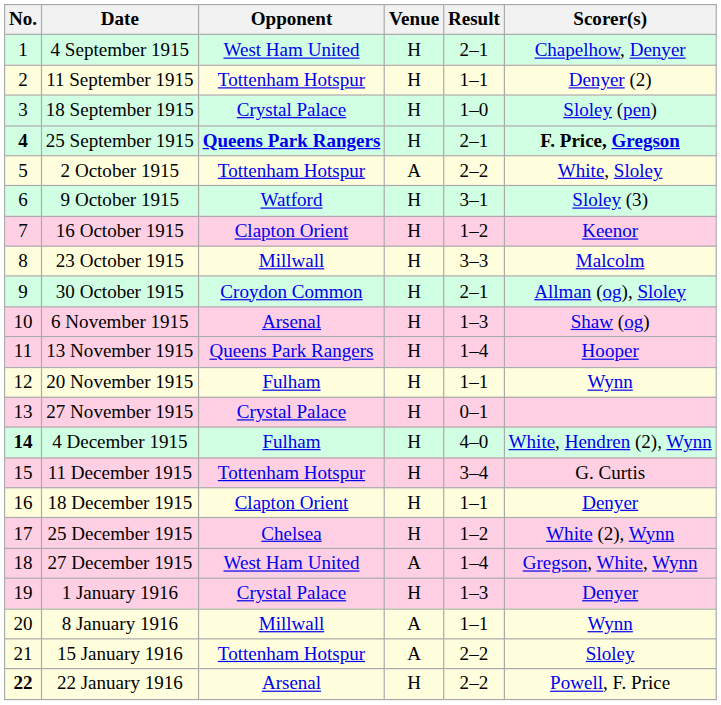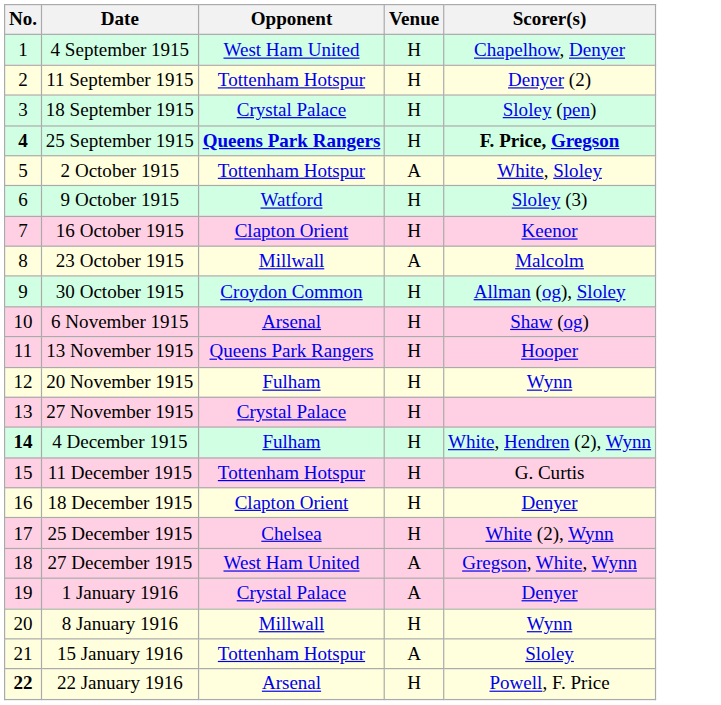- column: Result | 2–1 | 1–1 | 1–0 | 2–1 | 2–2 | 3–1 | 1–2 | 3–3 | 2–1 | 1–3 | 1–4 | 1–1 | 0–1 | 4–0 | 3–4 | 1–1 | 1–2 | 1–4 | 1–3 | 1–1 | 2–2 | 2–2
23 October 1915 | Venue: H -> A
1 January 1916 | Venue: H -> A
8 January 1916 | Venue: A -> H
